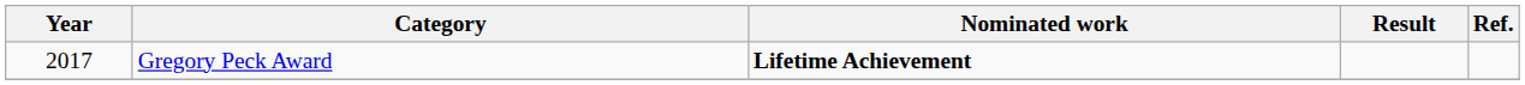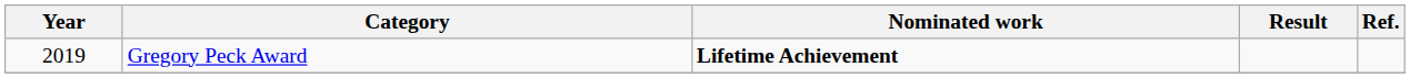Gregory Peck Award | Year: 2017 -> 2019
